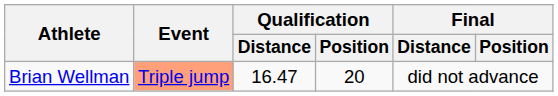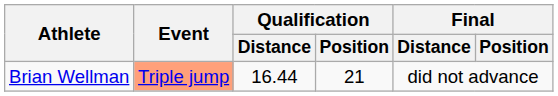Brian Wellman | Qualification / Distance: 16.47 -> 16.44
Brian Wellman | Qualification / Position: 20 -> 21
